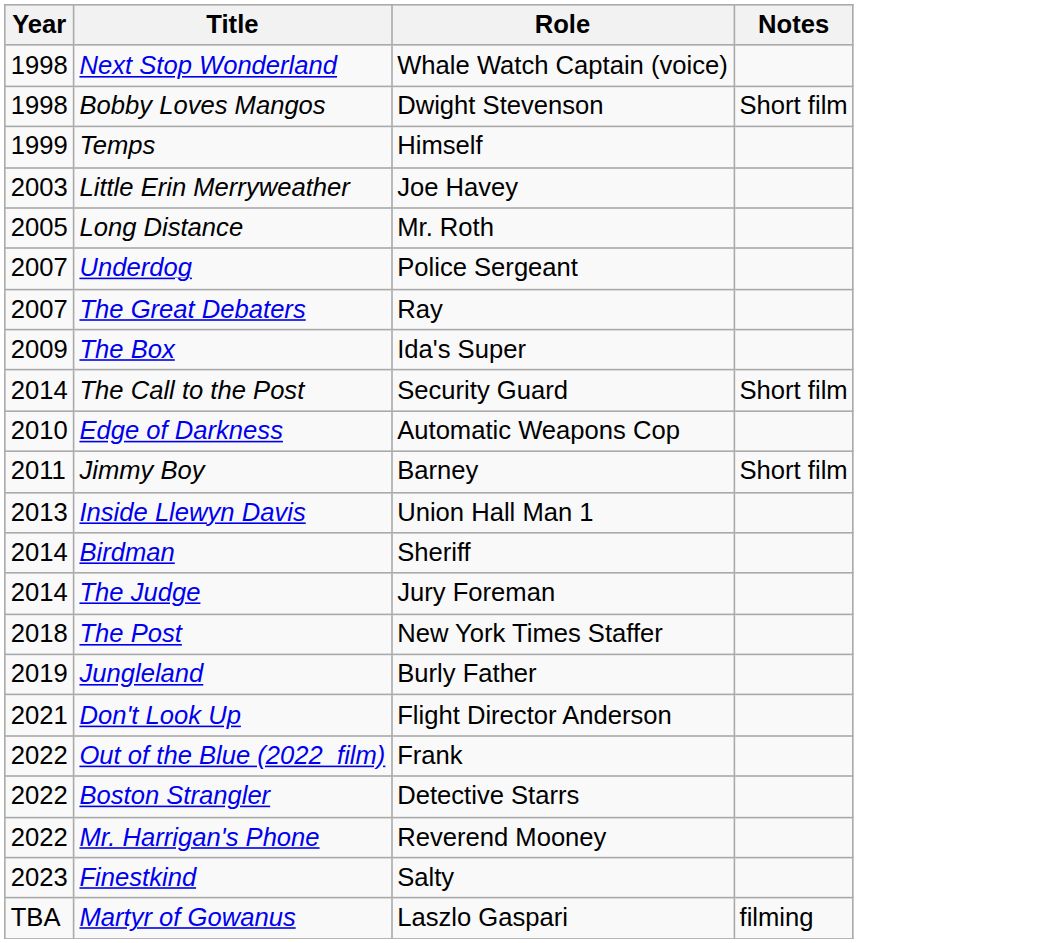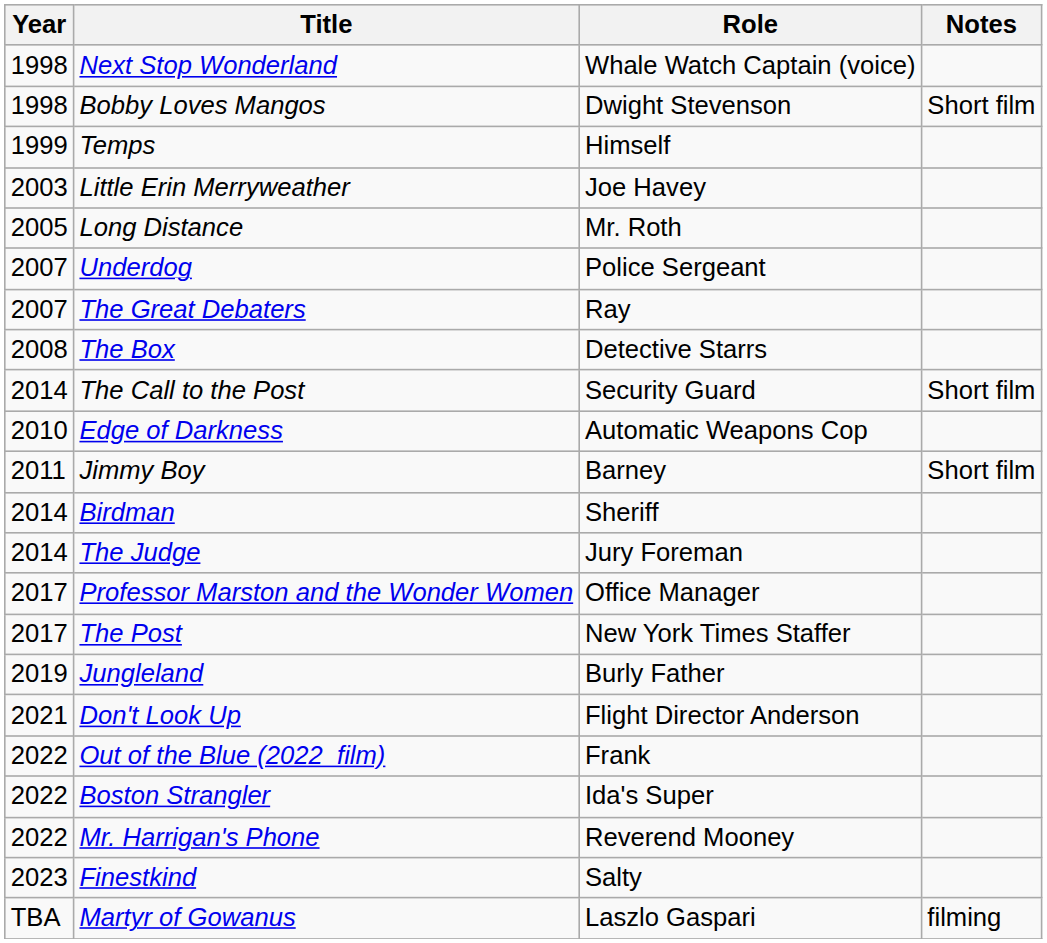The Box | Year: 2009 -> 2008
The Box | Role: Ida's Super -> Detective Starrs
- row: 2013 | Inside Llewyn Davis | Union Hall Man 1
+ row: 2017 | Professor Marston and the Wonder Women | Office Manager
The Post | Year: 2018 -> 2017
Boston Strangler | Role: Detective Starrs -> Ida's Super
